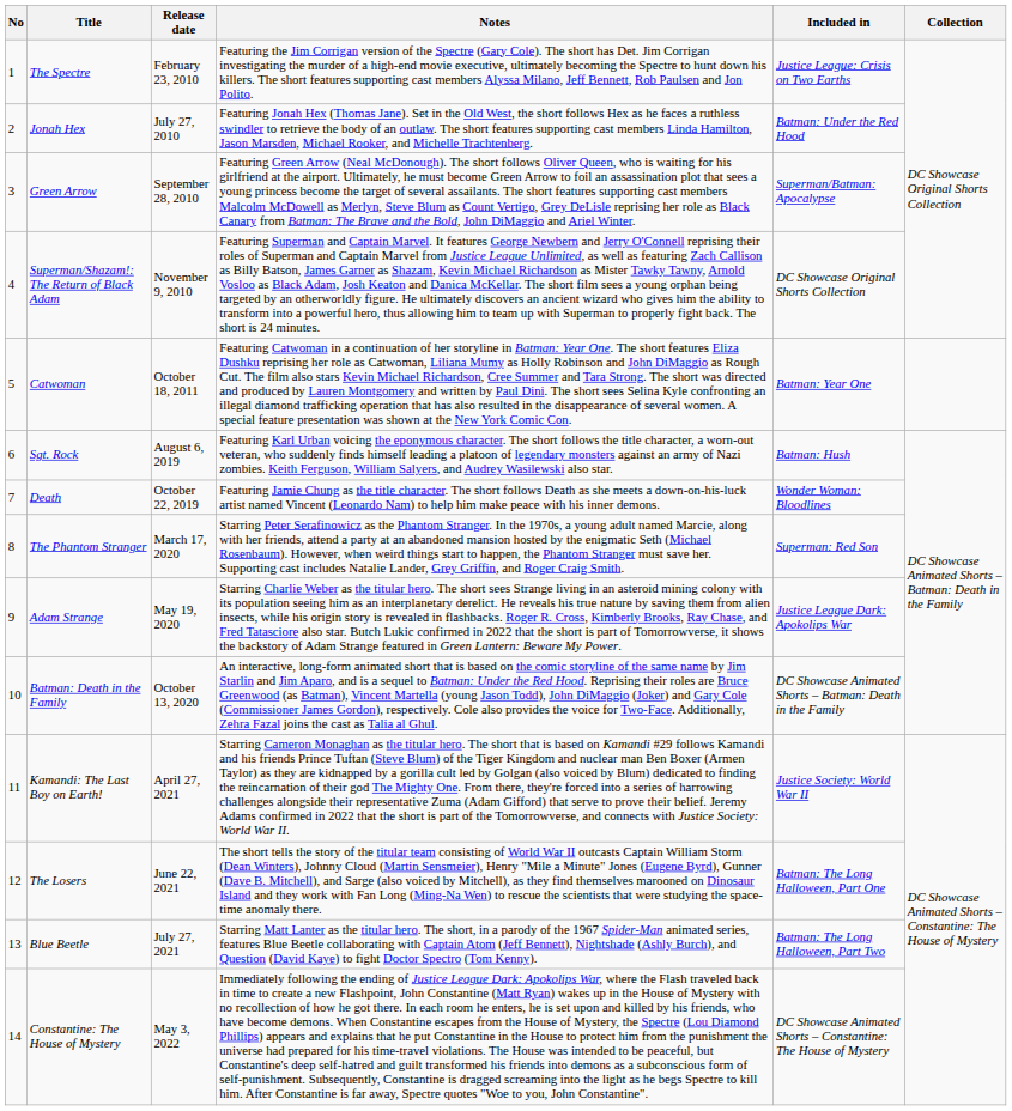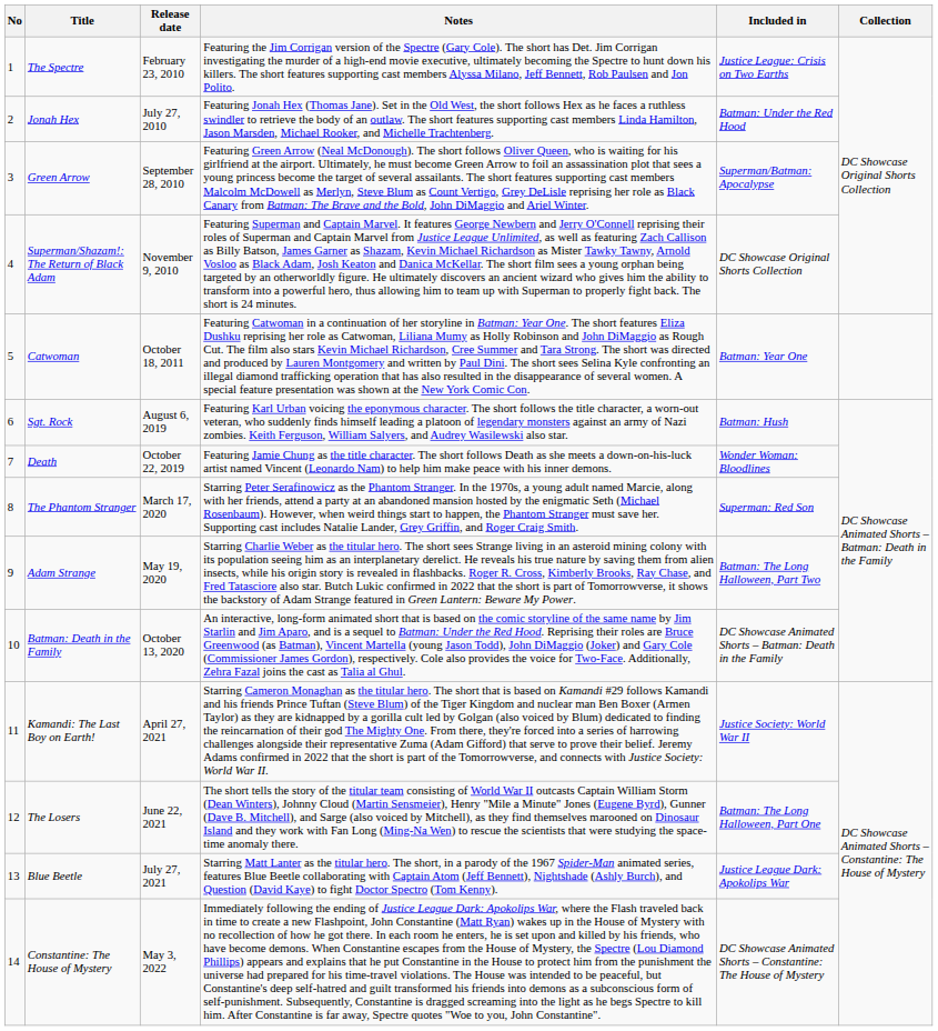Adam Strange | Included in: Justice League Dark: Apokolips War -> Batman: The Long Halloween, Part Two
Blue Beetle | Included in: Batman: The Long Halloween, Part Two -> Justice League Dark: Apokolips War
